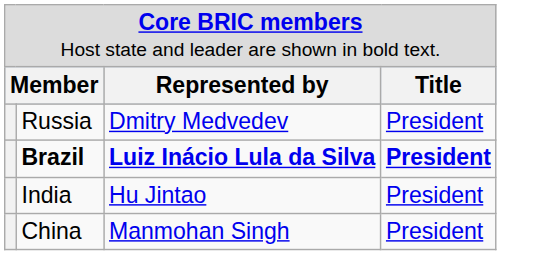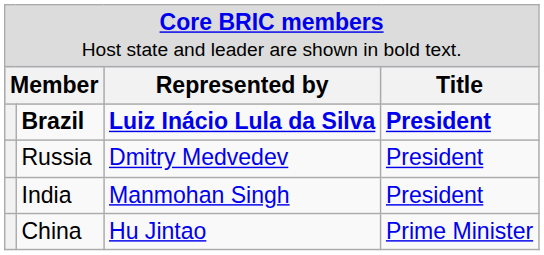rows swapped: Brazil <-> Russia
India | column 3: Hu Jintao -> Manmohan Singh
China | column 3: Manmohan Singh -> Hu Jintao
China | column 4: President -> Prime Minister
